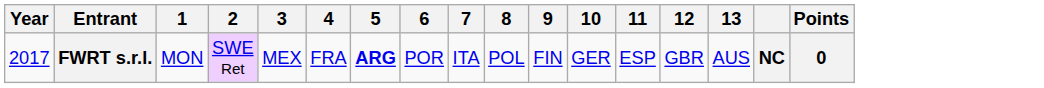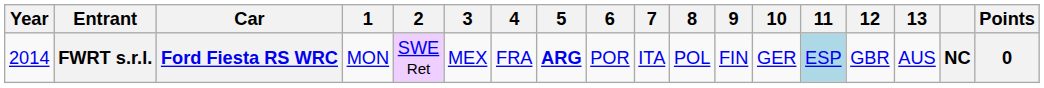+ column: Car | Ford Fiesta RS WRC
FWRT s.r.l. | Year: 2017 -> 2014
FWRT s.r.l. | 11: no background -> lightblue background
